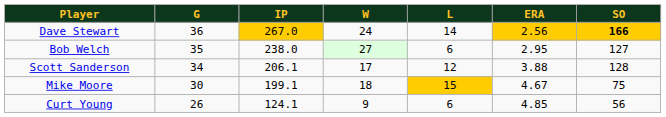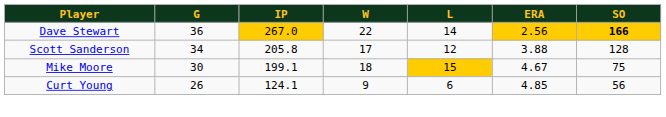Dave Stewart | W: 24 -> 22
- row: Bob Welch | 35 | 238.0 | 27 | 6 | 2.95 | 127
Scott Sanderson | IP: 206.1 -> 205.8
